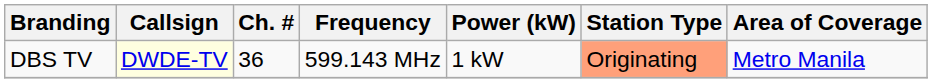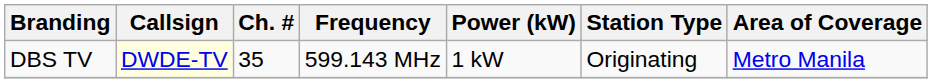DBS TV | Ch. #: 36 -> 35
DBS TV | Station Type: lightsalmon background -> no background
